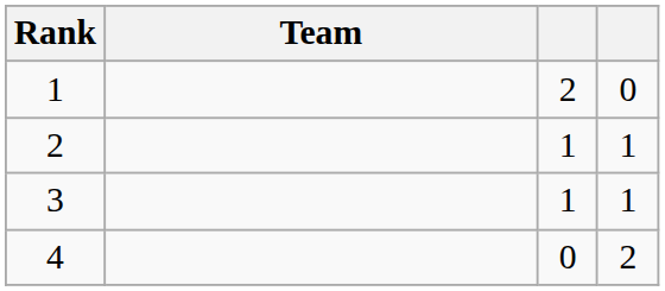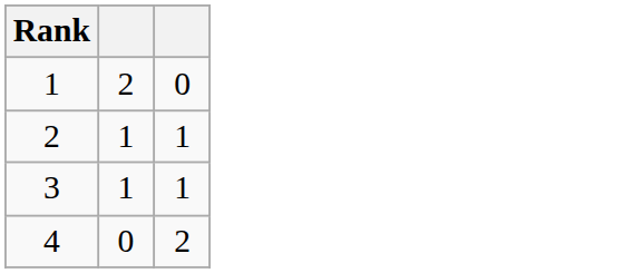- column: Team
